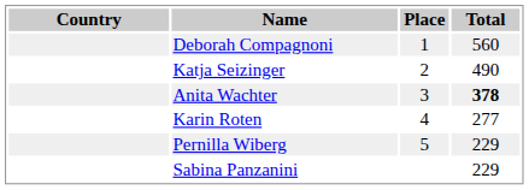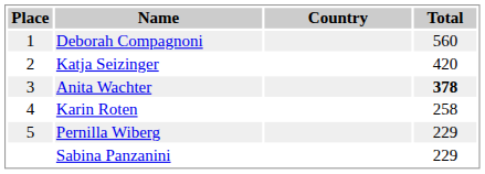columns swapped: Place <-> Country
Katja Seizinger | Total: 490 -> 420
Karin Roten | Total: 277 -> 258
